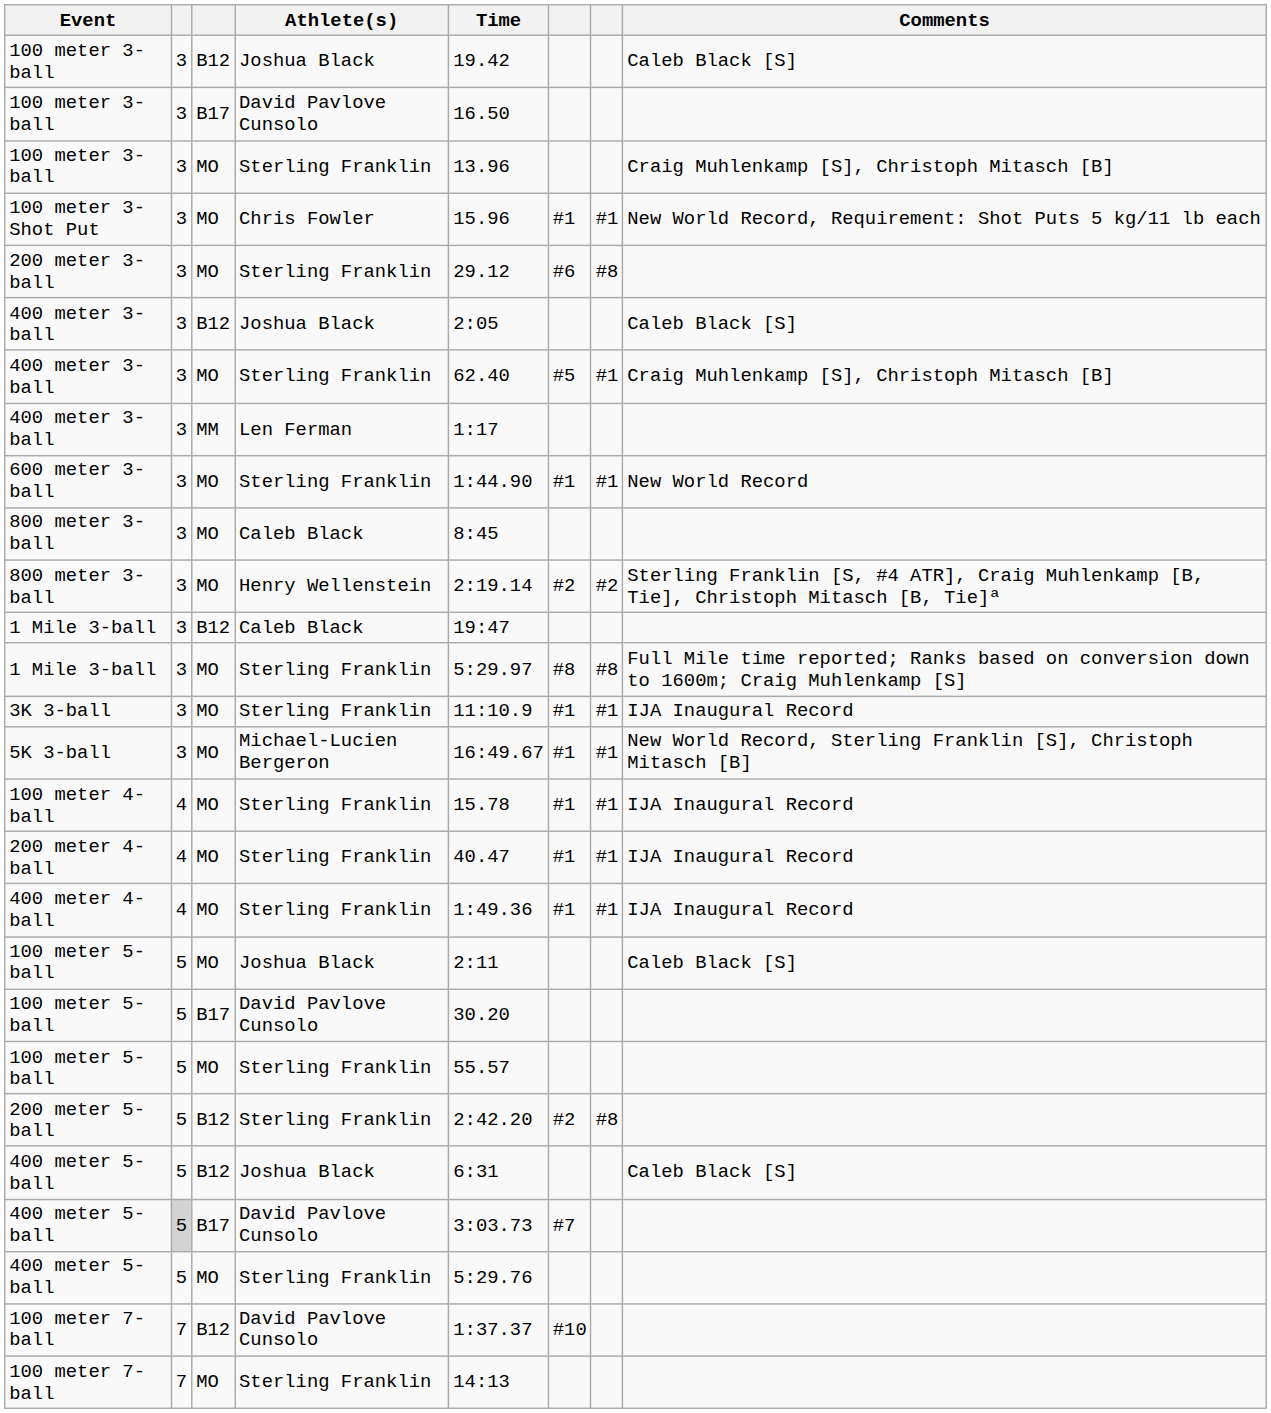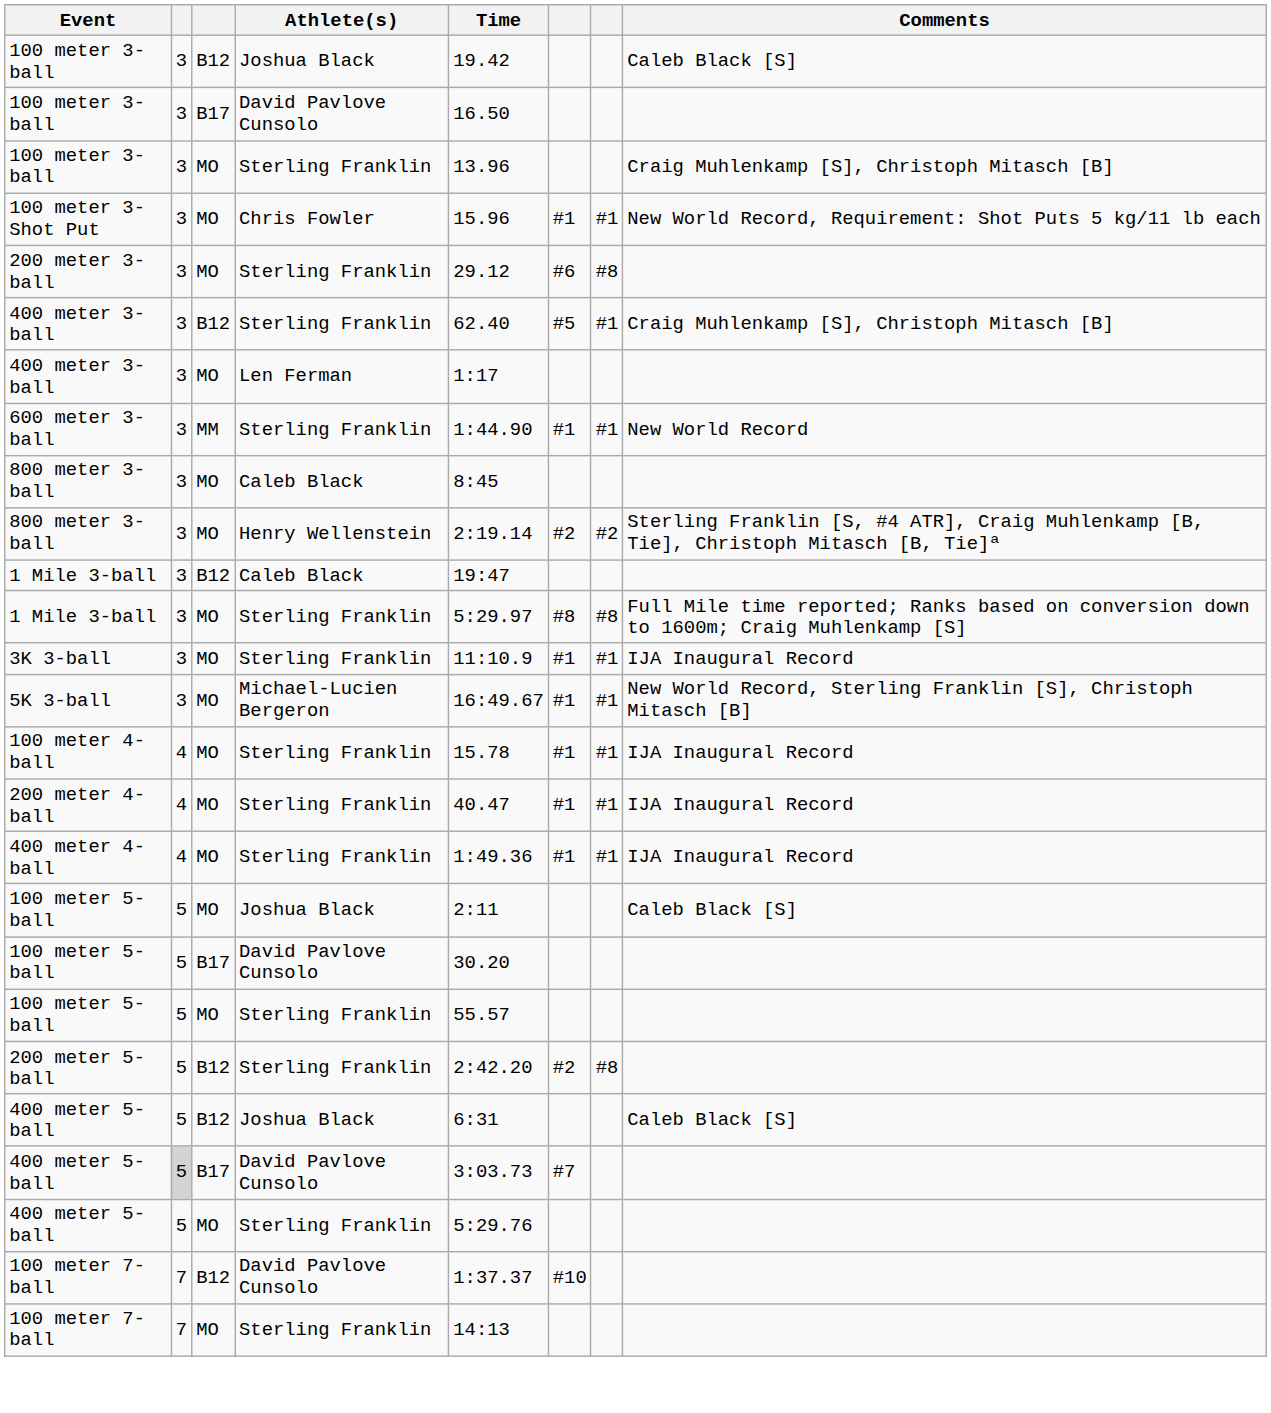- row: 400 meter 3-ball | 3 | B12 | Joshua Black | 2:05 | Caleb Black [S]
400 meter 3-ball / Sterling Franklin | column 3: MO -> B12
400 meter 3-ball / Len Ferman | column 3: MM -> MO
600 meter 3-ball | column 3: MO -> MM
